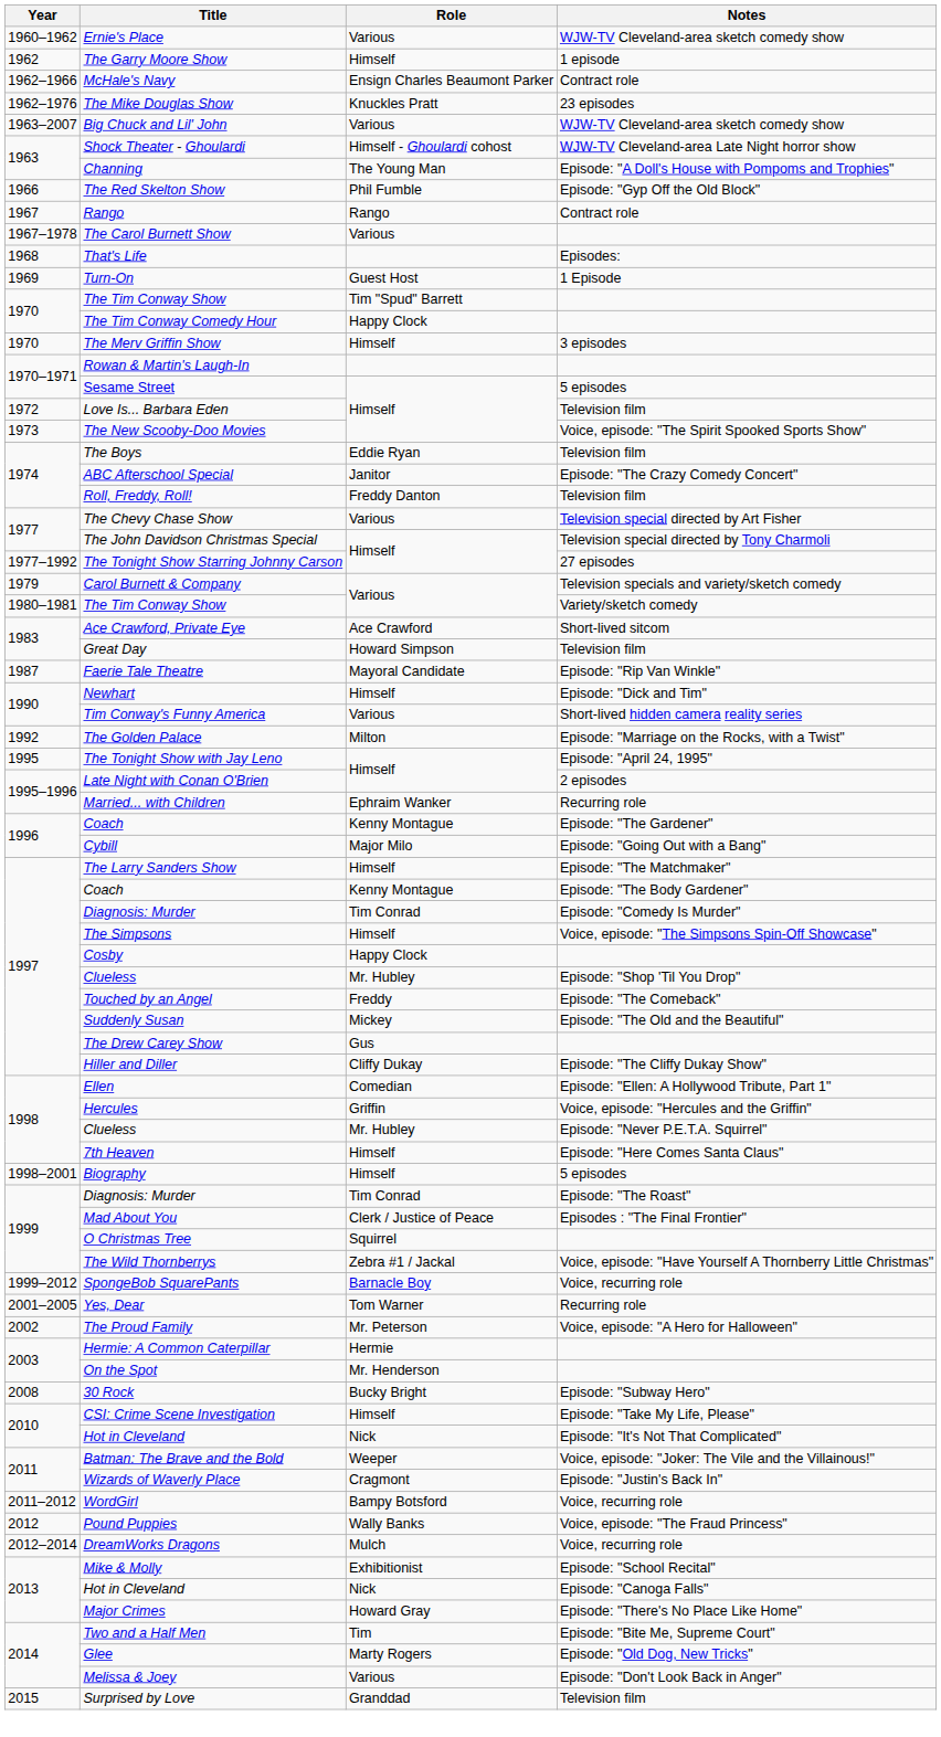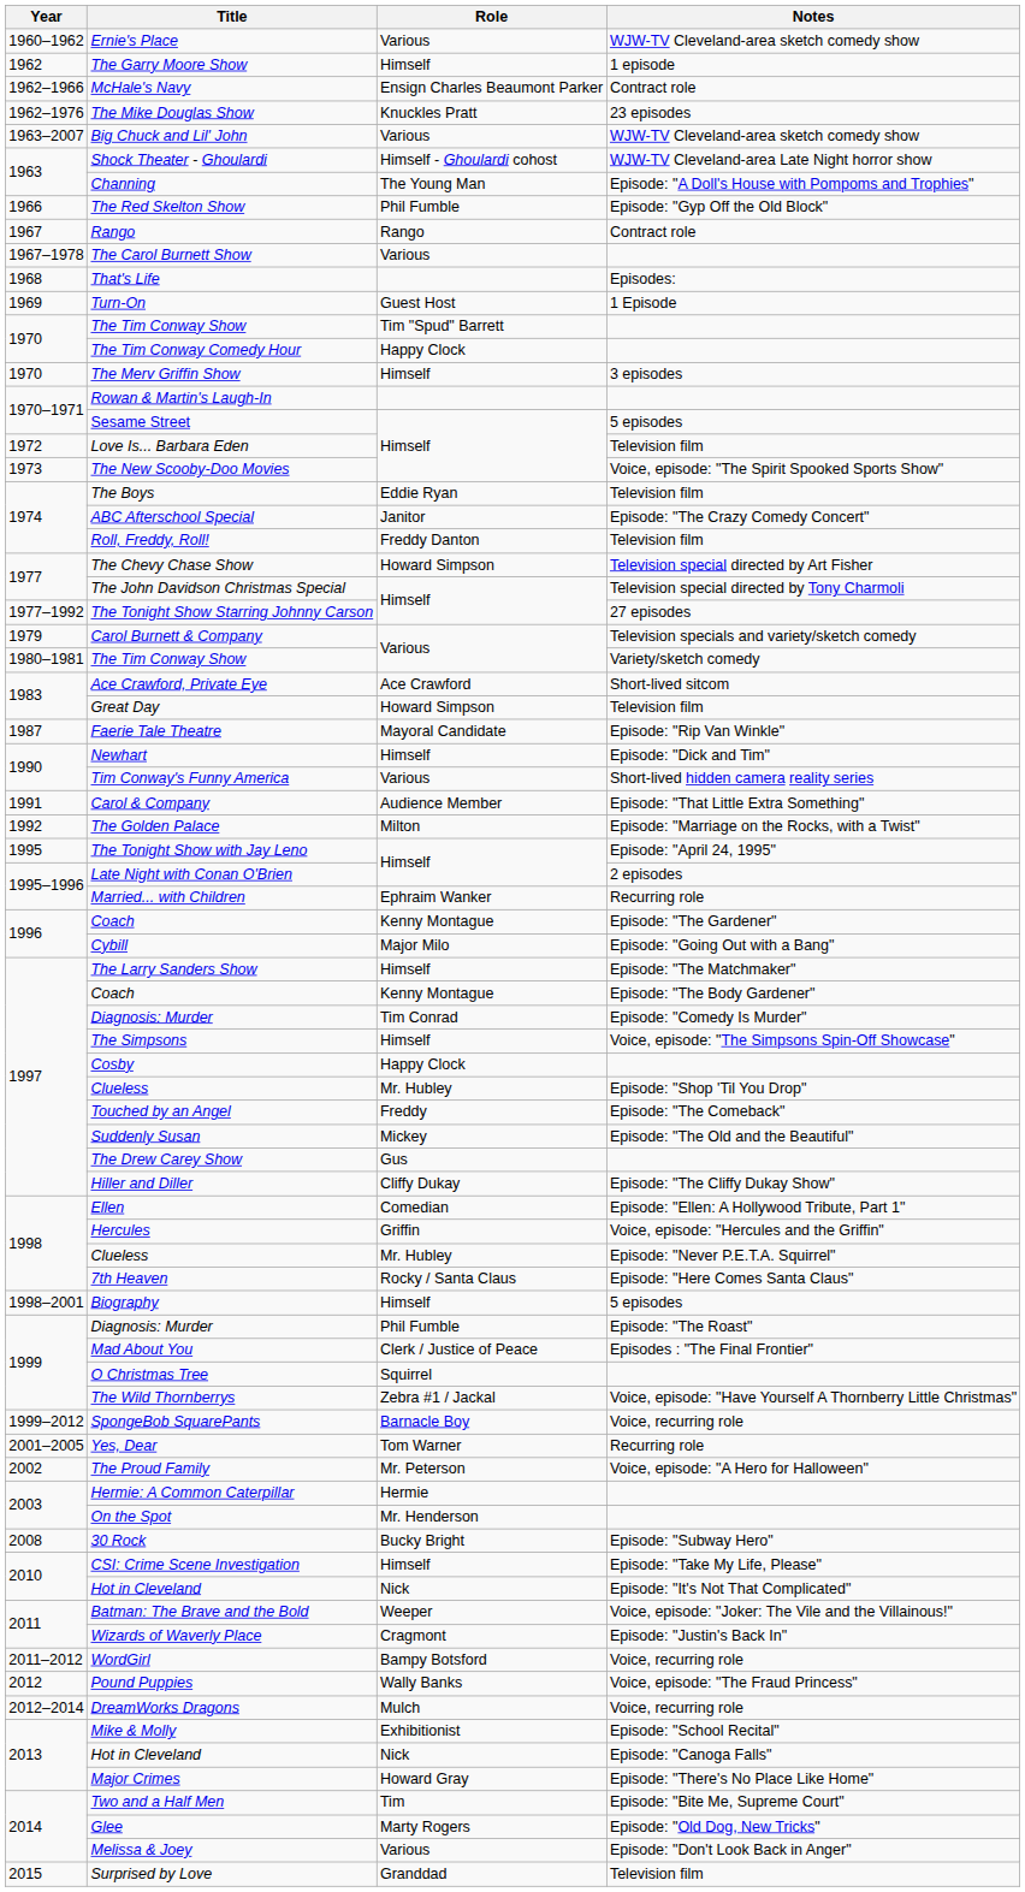The Chevy Chase Show | Role: Various -> Howard Simpson
+ row: 1991 | Carol & Company | Audience Member | Episode: "That Little Extra Something"
7th Heaven | Role: Himself -> Rocky / Santa Claus
Diagnosis: Murder / Episode: "The Roast" | Role: Tim Conrad -> Phil Fumble
